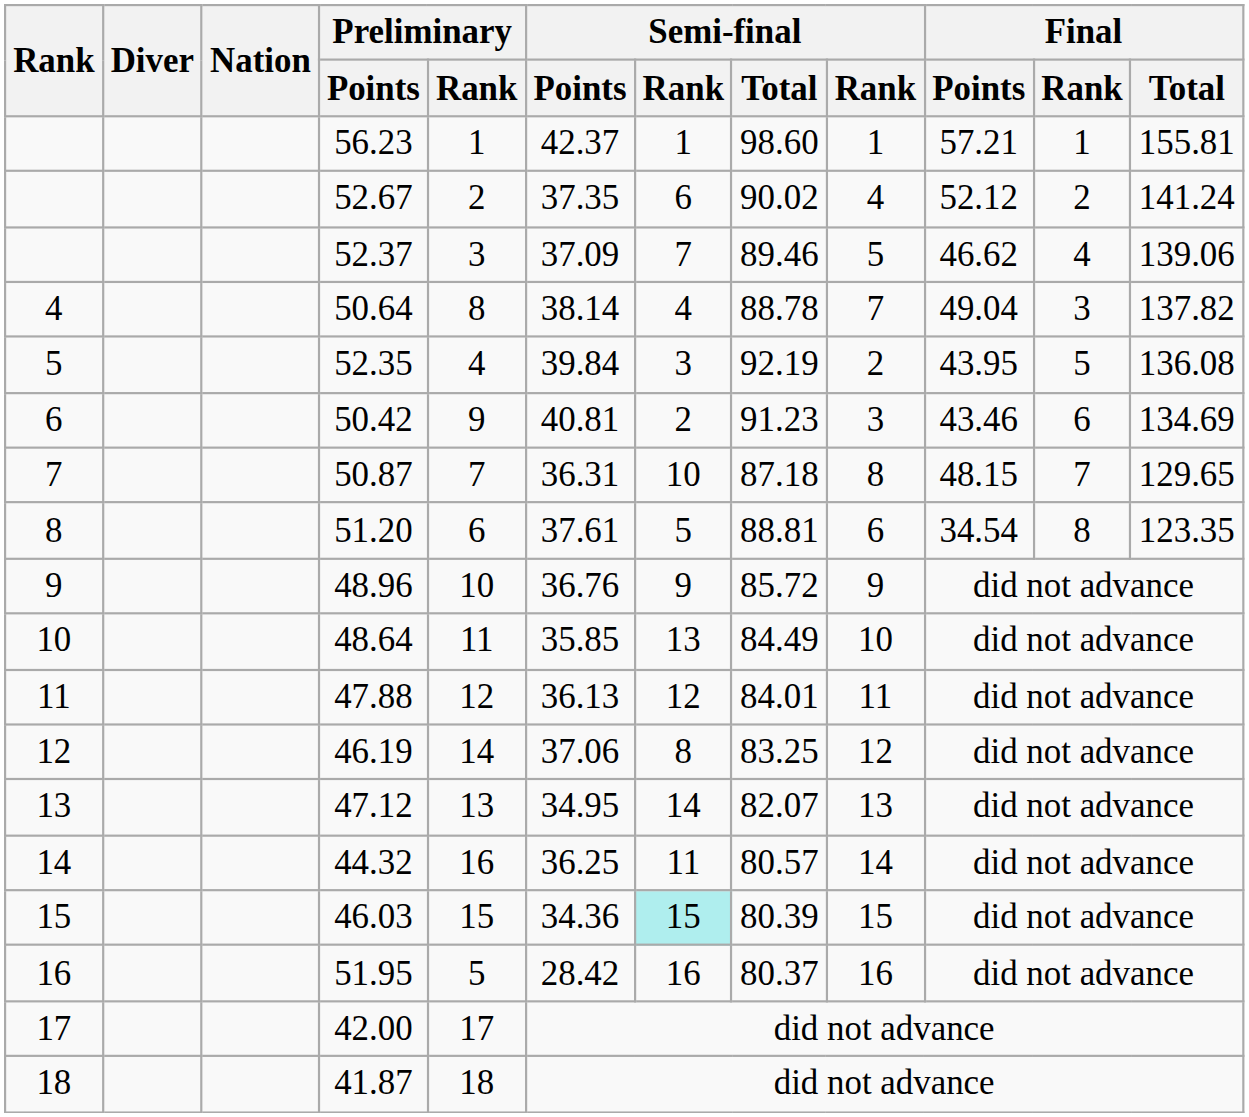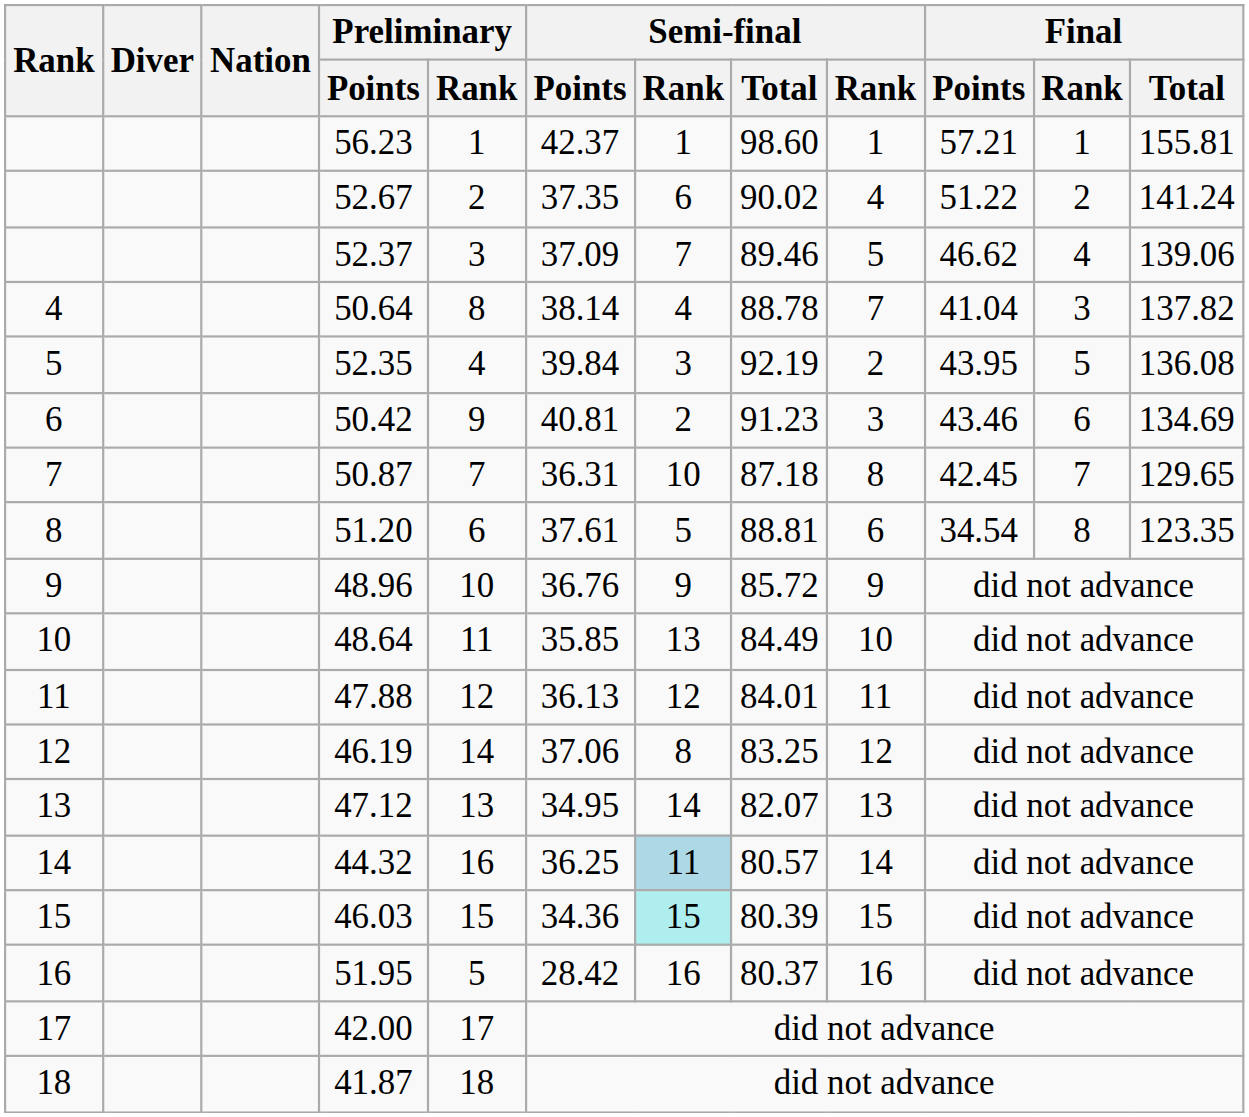52.67 | Final / Points: 52.12 -> 51.22
50.64 | Final / Points: 49.04 -> 41.04
50.87 | Final / Points: 48.15 -> 42.45
44.32 | column 7: no background -> lightblue background
